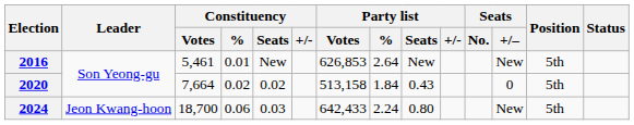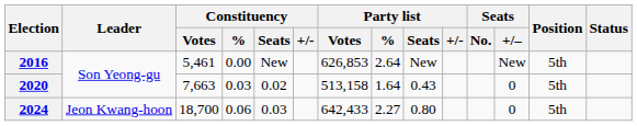2016 | Constituency / %: 0.01 -> 0.00
2020 | Constituency / Votes: 7,664 -> 7,663
2020 | Constituency / %: 0.02 -> 0.03
2020 | Party list / %: 1.84 -> 1.64
2024 | Party list / %: 2.24 -> 2.27
2024 | Seats / +/–: New -> 0
